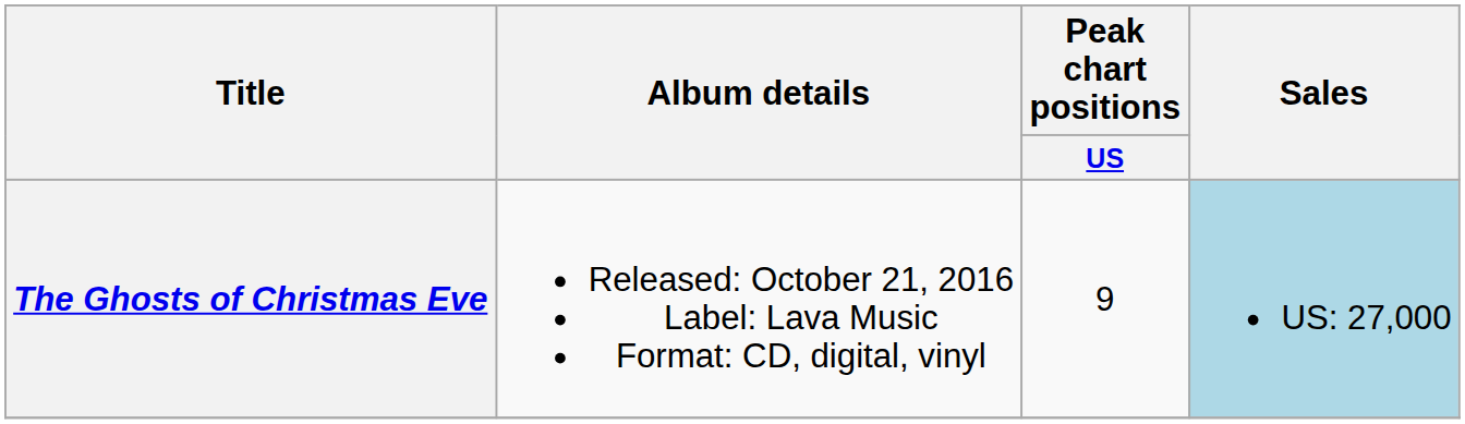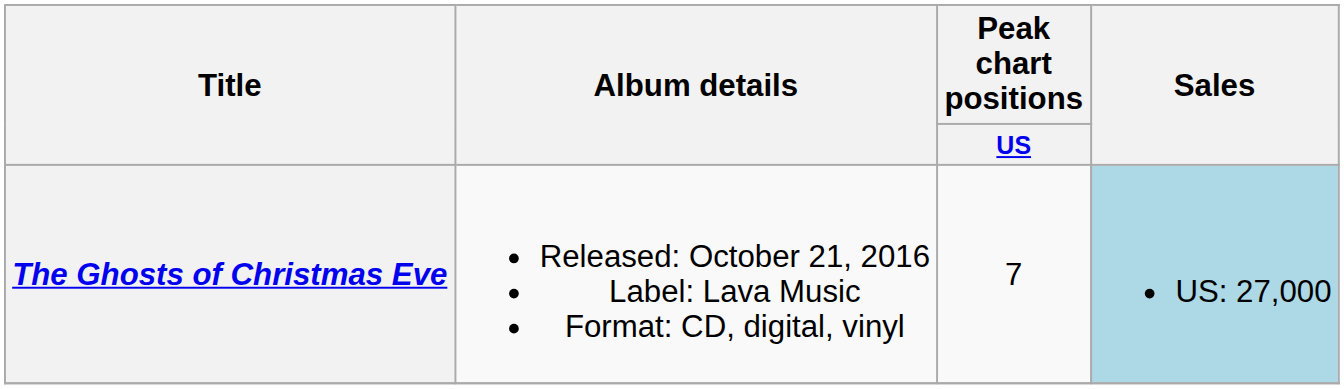The Ghosts of Christmas Eve | Peak chart positions / US: 9 -> 7
